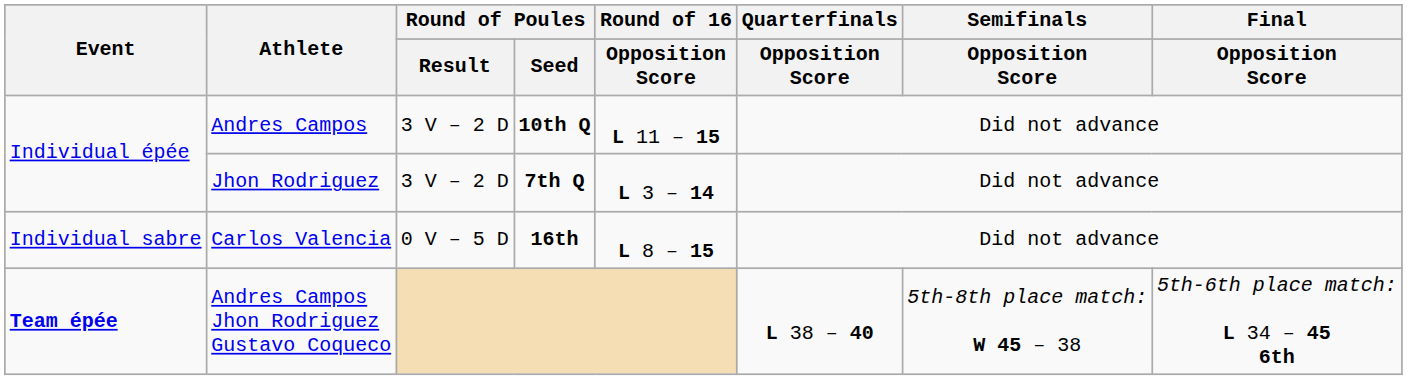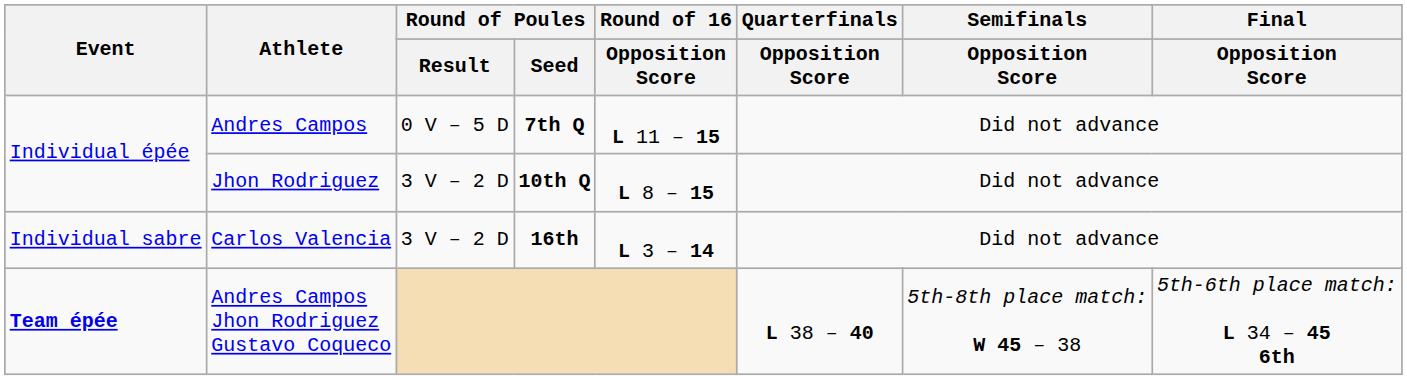Andres Campos | Round of Poules / Result: 3 V – 2 D -> 0 V – 5 D
Andres Campos | Round of Poules / Seed: 10th Q -> 7th Q
Jhon Rodriguez | Round of Poules / Seed: 7th Q -> 10th Q
Jhon Rodriguez | Round of 16 / Opposition Score: L 3 – 14 -> L 8 – 15
Carlos Valencia | Round of Poules / Result: 0 V – 5 D -> 3 V – 2 D
Carlos Valencia | Round of 16 / Opposition Score: L 8 – 15 -> L 3 – 14
